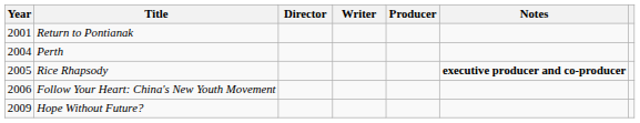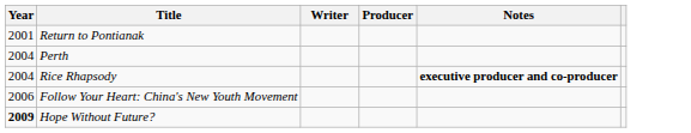- column: Director
Rice Rhapsody | Year: 2005 -> 2004
Hope Without Future? | Year: normal -> bold
